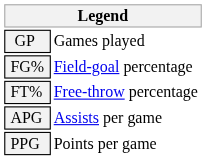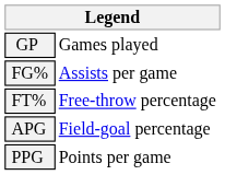FG% | column 2: Field-goal percentage -> Assists per game
APG | column 2: Assists per game -> Field-goal percentage
